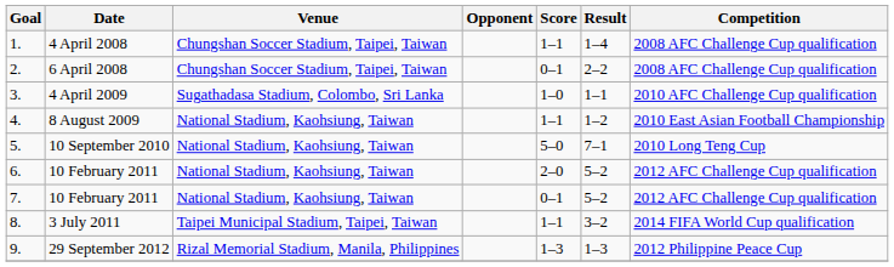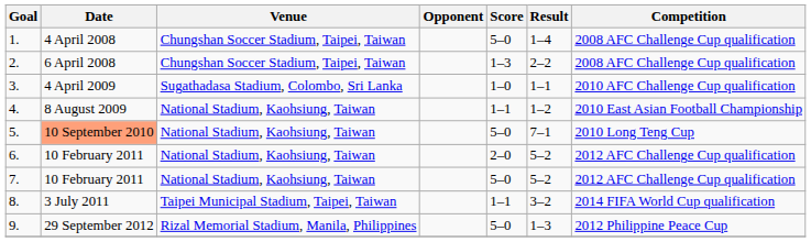1. | Score: 1–1 -> 5–0
2. | Score: 0–1 -> 1–3
5. | Date: no background -> lightsalmon background
7. | Score: 0–1 -> 5–0
9. | Score: 1–3 -> 5–0
